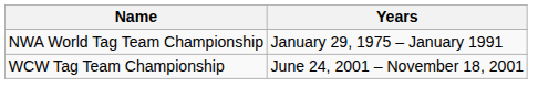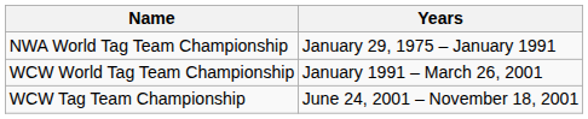+ row: WCW World Tag Team Championship | January 1991 – March 26, 2001
